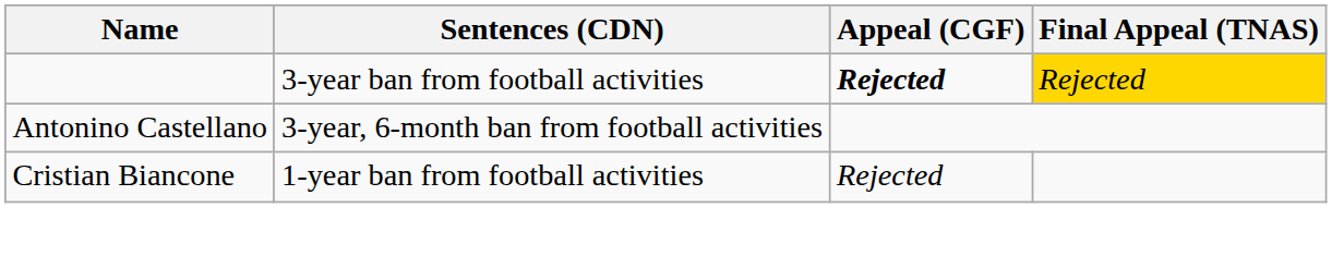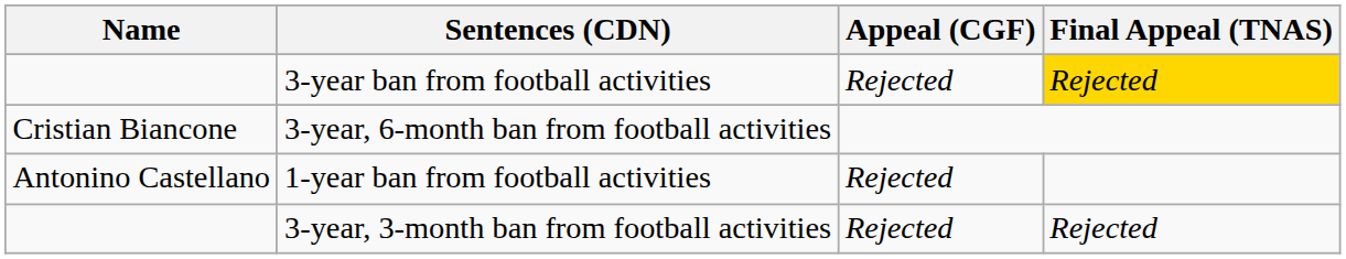3-year ban from football activities | Appeal (CGF): bold -> normal
3-year, 6-month ban from football activities | Name: Antonino Castellano -> Cristian Biancone
1-year ban from football activities | Name: Cristian Biancone -> Antonino Castellano
+ row: 3-year, 3-month ban from football activities | Rejected | Rejected
